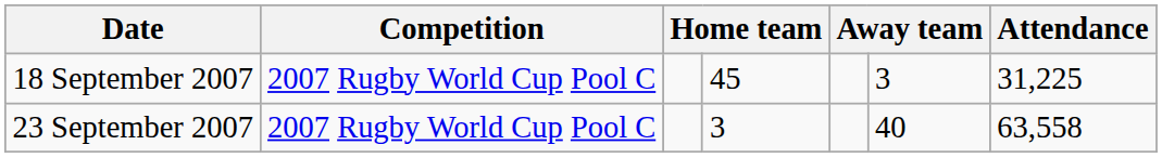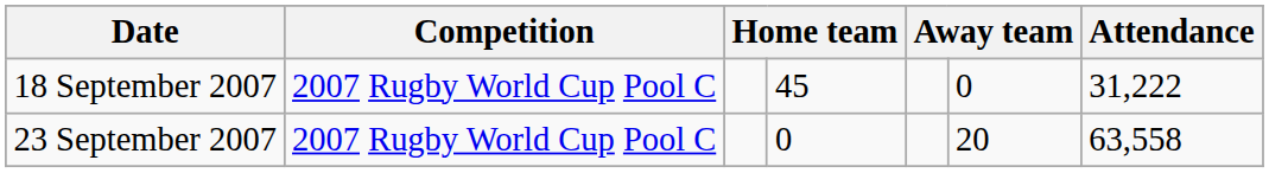18 September 2007 | column 6: 3 -> 0
18 September 2007 | Attendance: 31,225 -> 31,222
23 September 2007 | column 4: 3 -> 0
23 September 2007 | column 6: 40 -> 20
